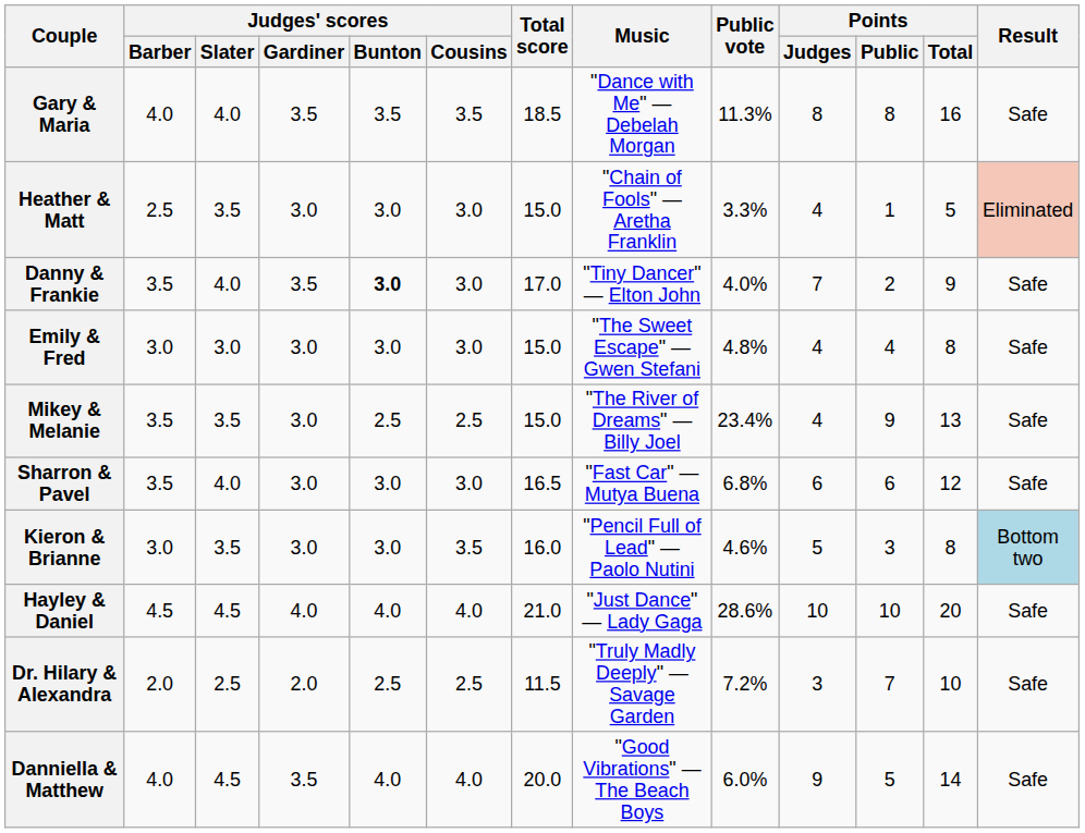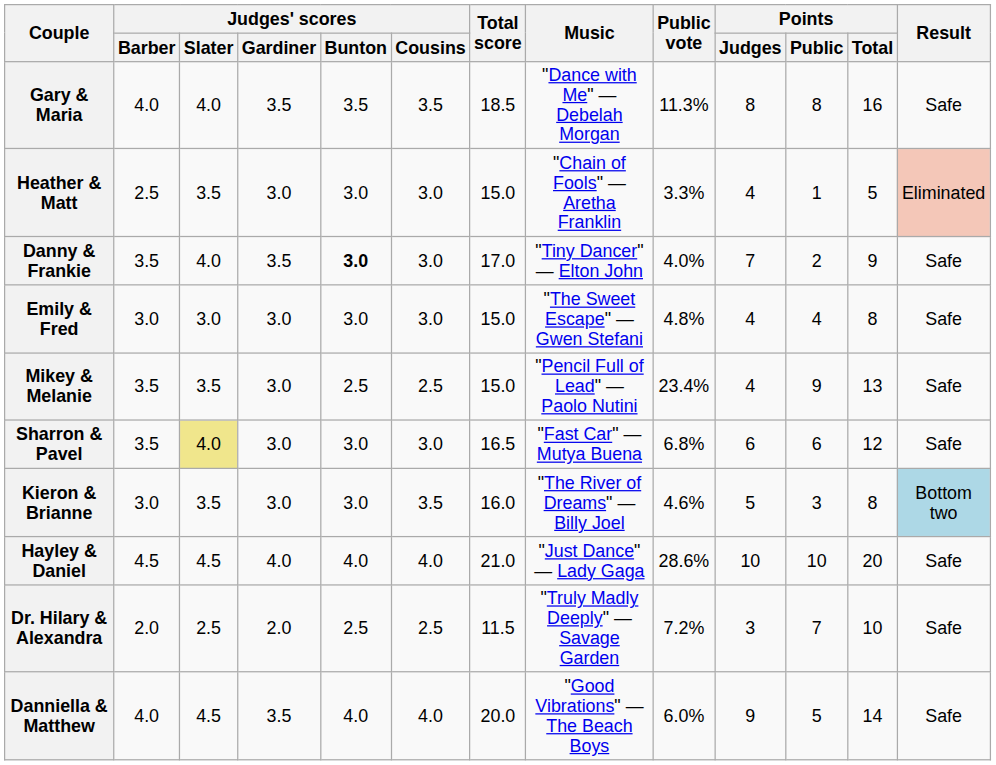Mikey & Melanie | Music: "The River of Dreams" — Billy Joel -> "Pencil Full of Lead" — Paolo Nutini
Sharron & Pavel | Judges' scores / Slater: no background -> khaki background
Kieron & Brianne | Music: "Pencil Full of Lead" — Paolo Nutini -> "The River of Dreams" — Billy Joel
